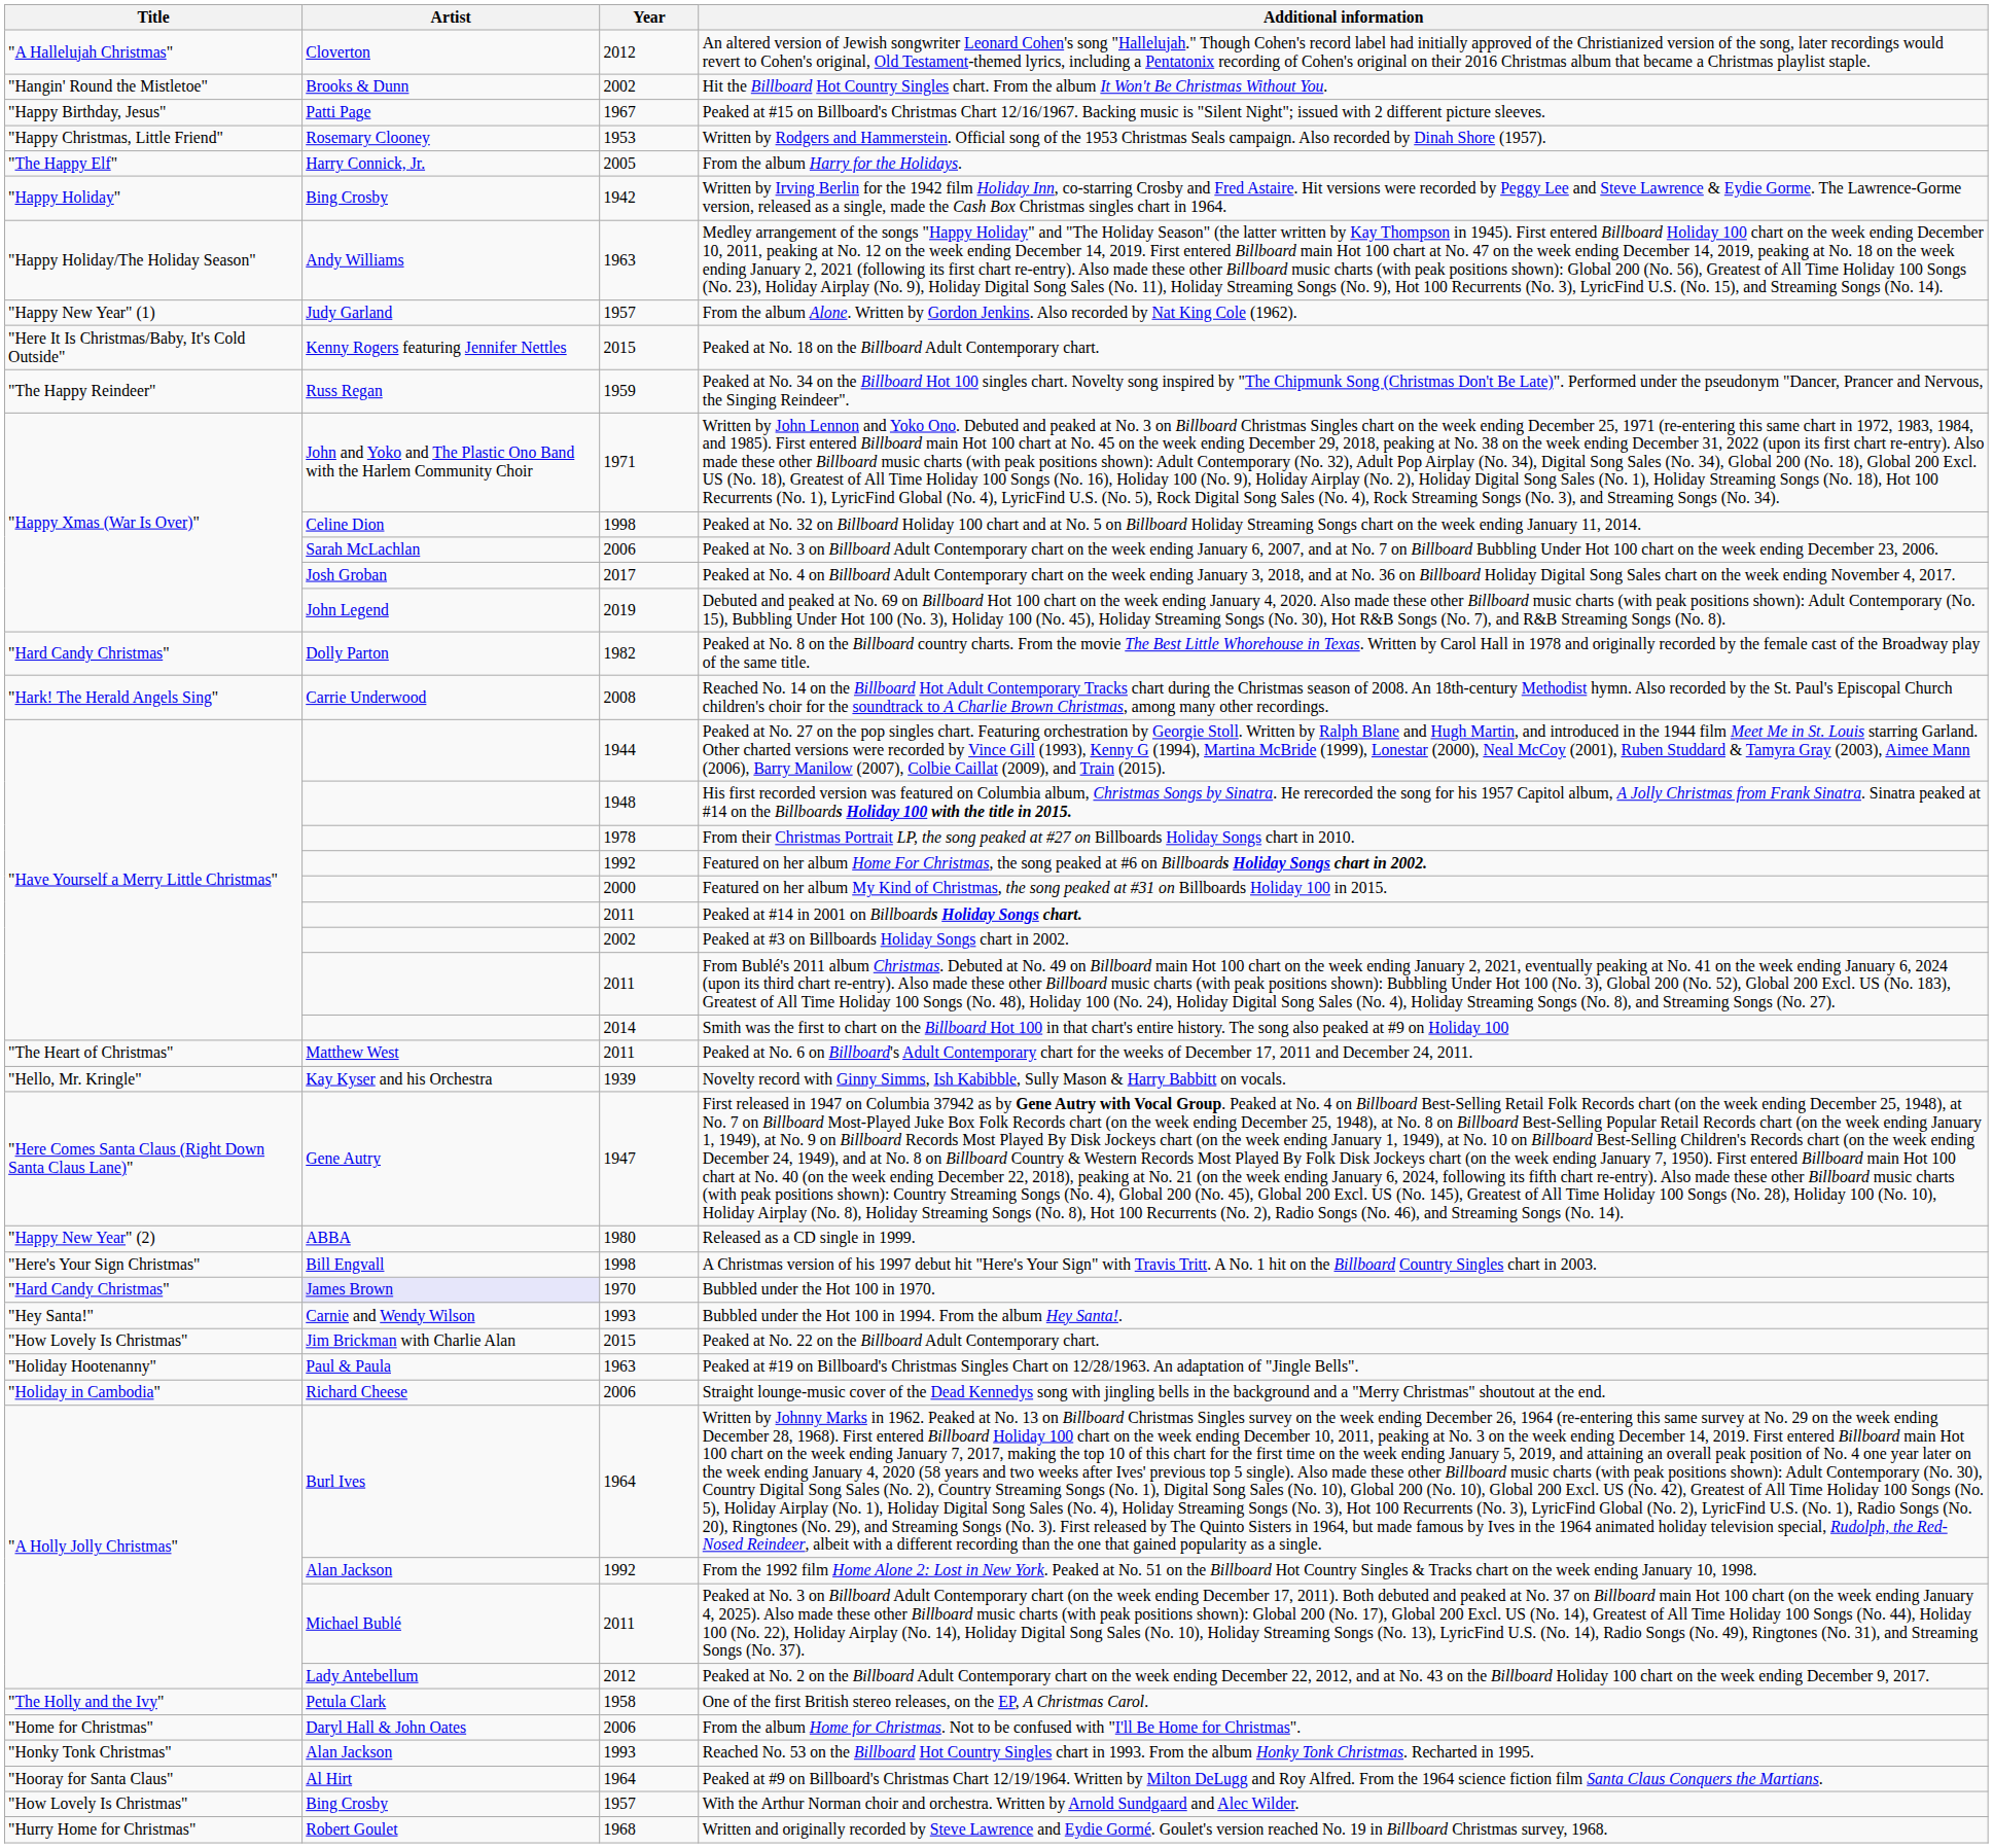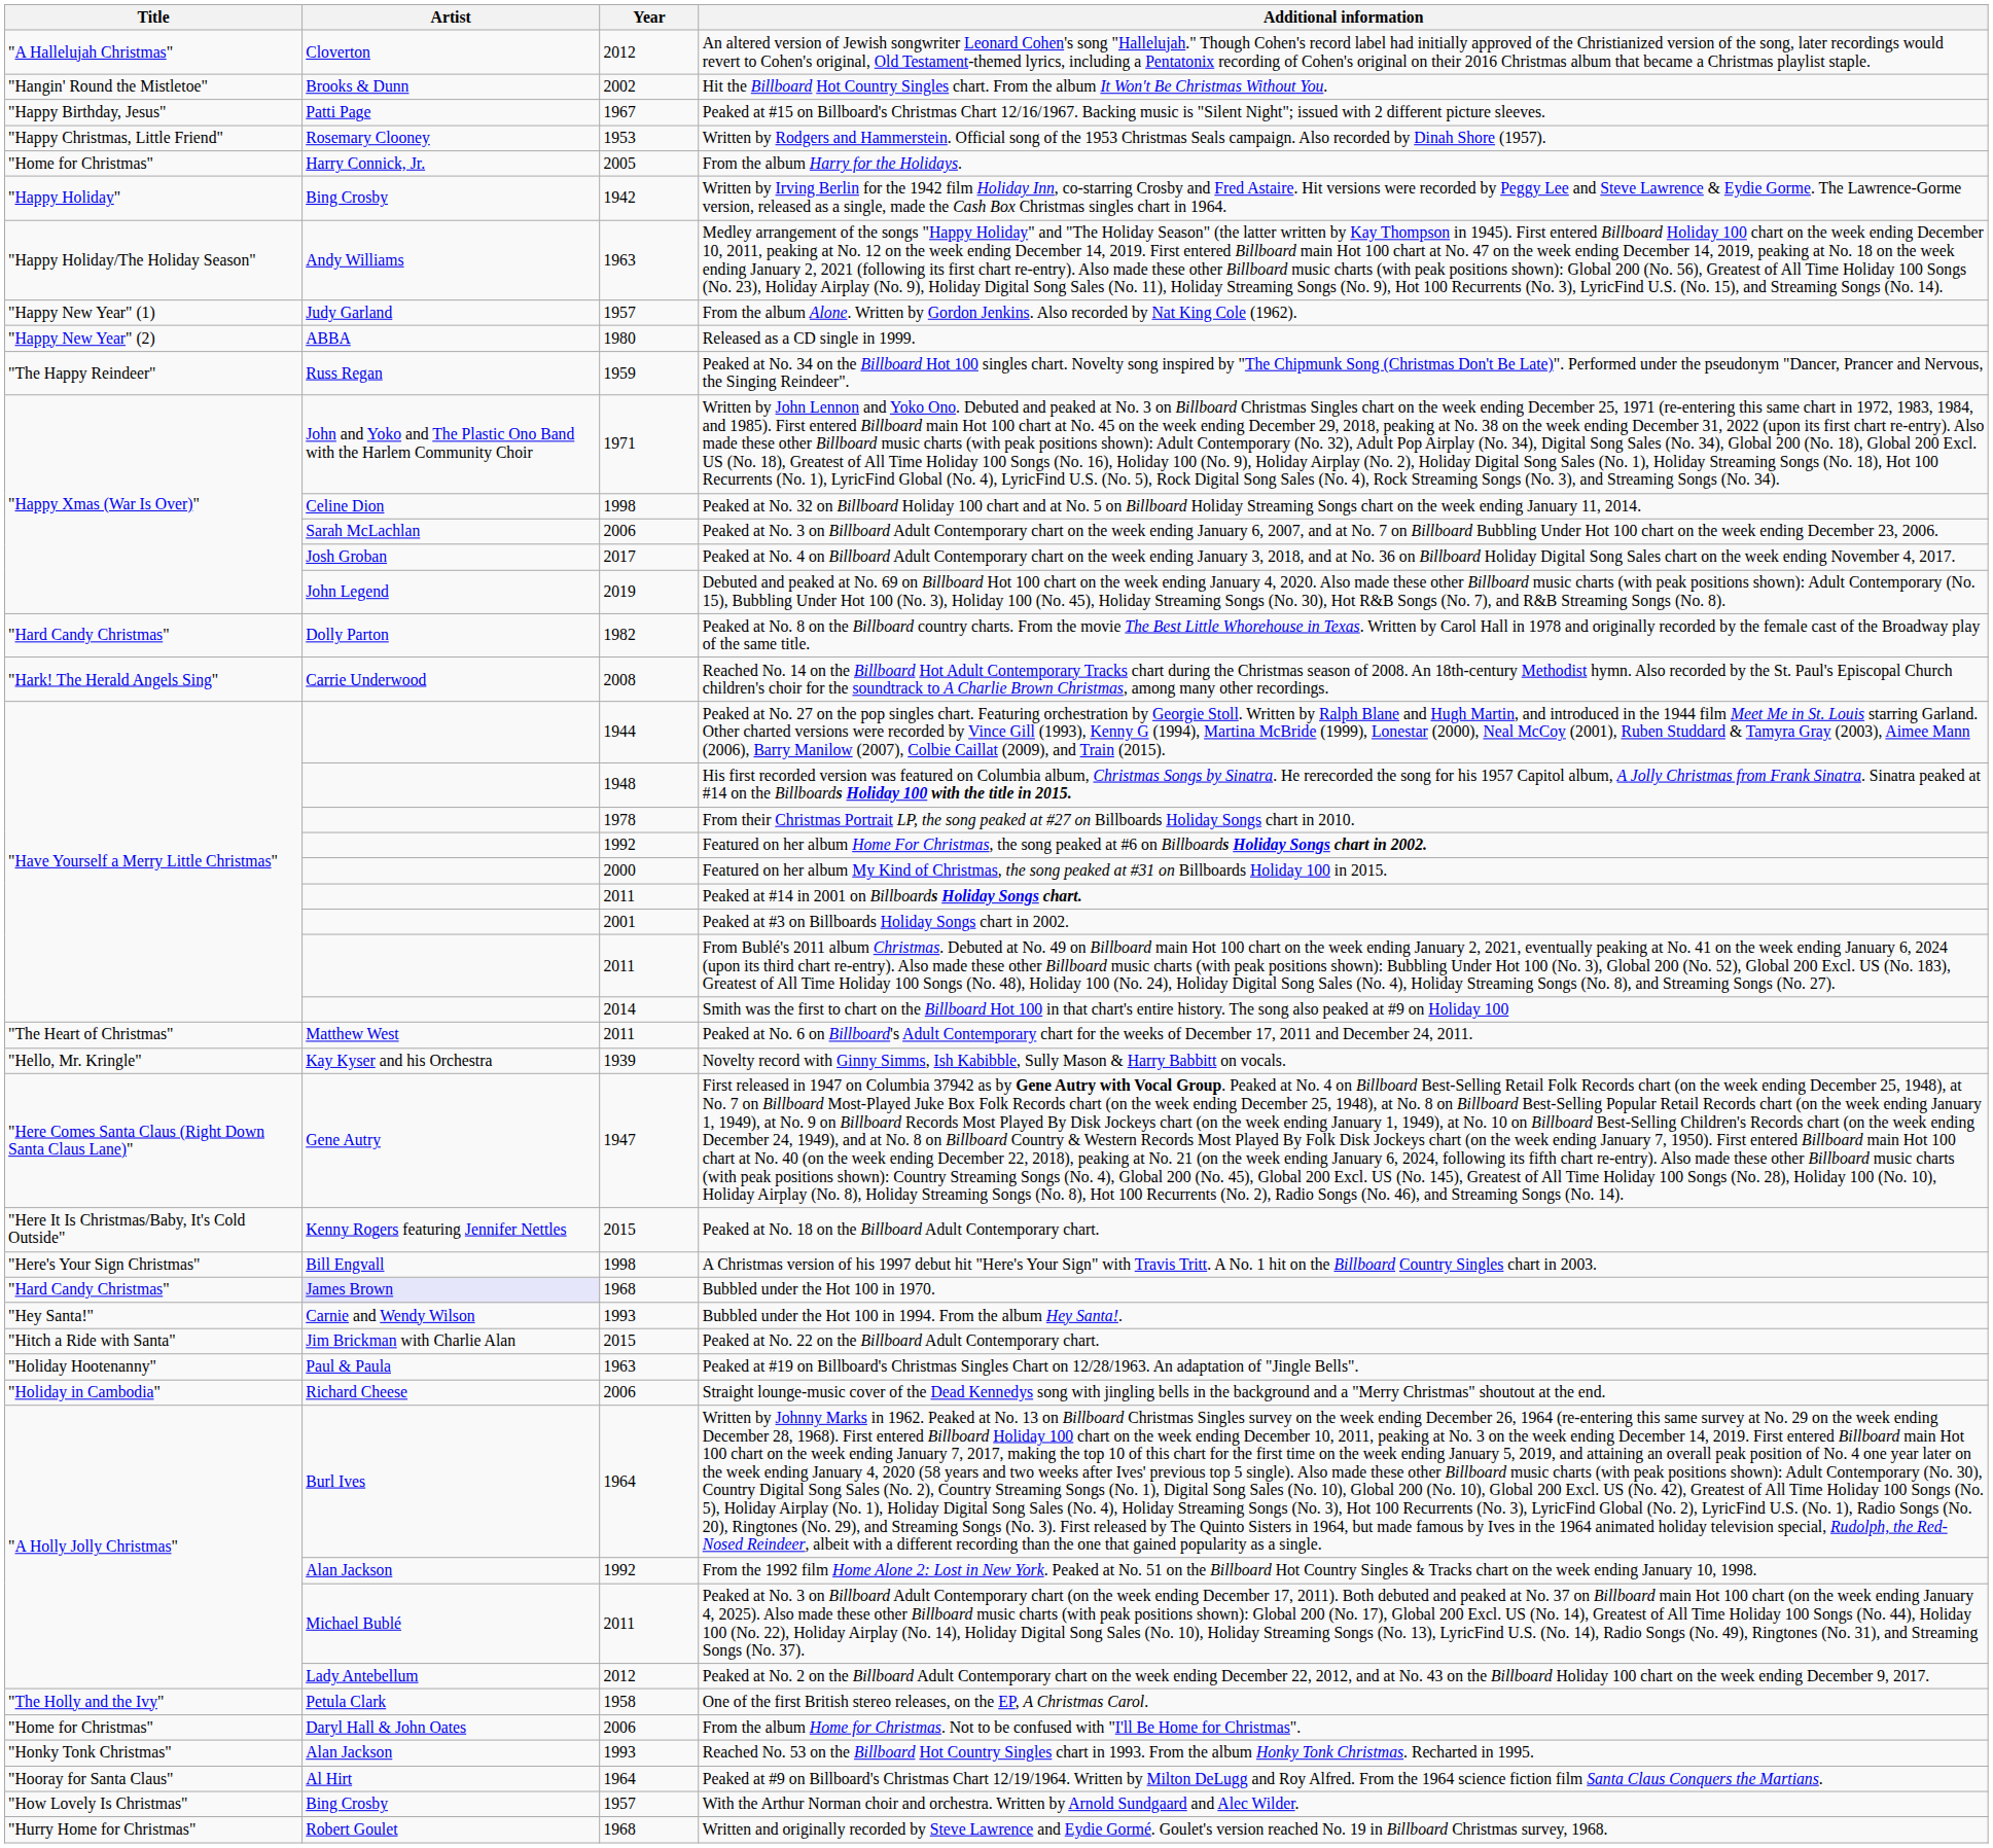From the album Harry for the Holidays. | Title: "The Happy Elf" -> "Home for Christmas"
rows swapped: Released as a CD single in 1999. <-> Peaked at No. 18 on the Billboard Adult Contemporary chart.
Peaked at #3 on Billboards Holiday Songs chart in 2002. | Year: 2002 -> 2001
Bubbled under the Hot 100 in 1970. | Year: 1970 -> 1968
Peaked at No. 22 on the Billboard Adult Contemporary chart. | Title: "How Lovely Is Christmas" -> "Hitch a Ride with Santa"
